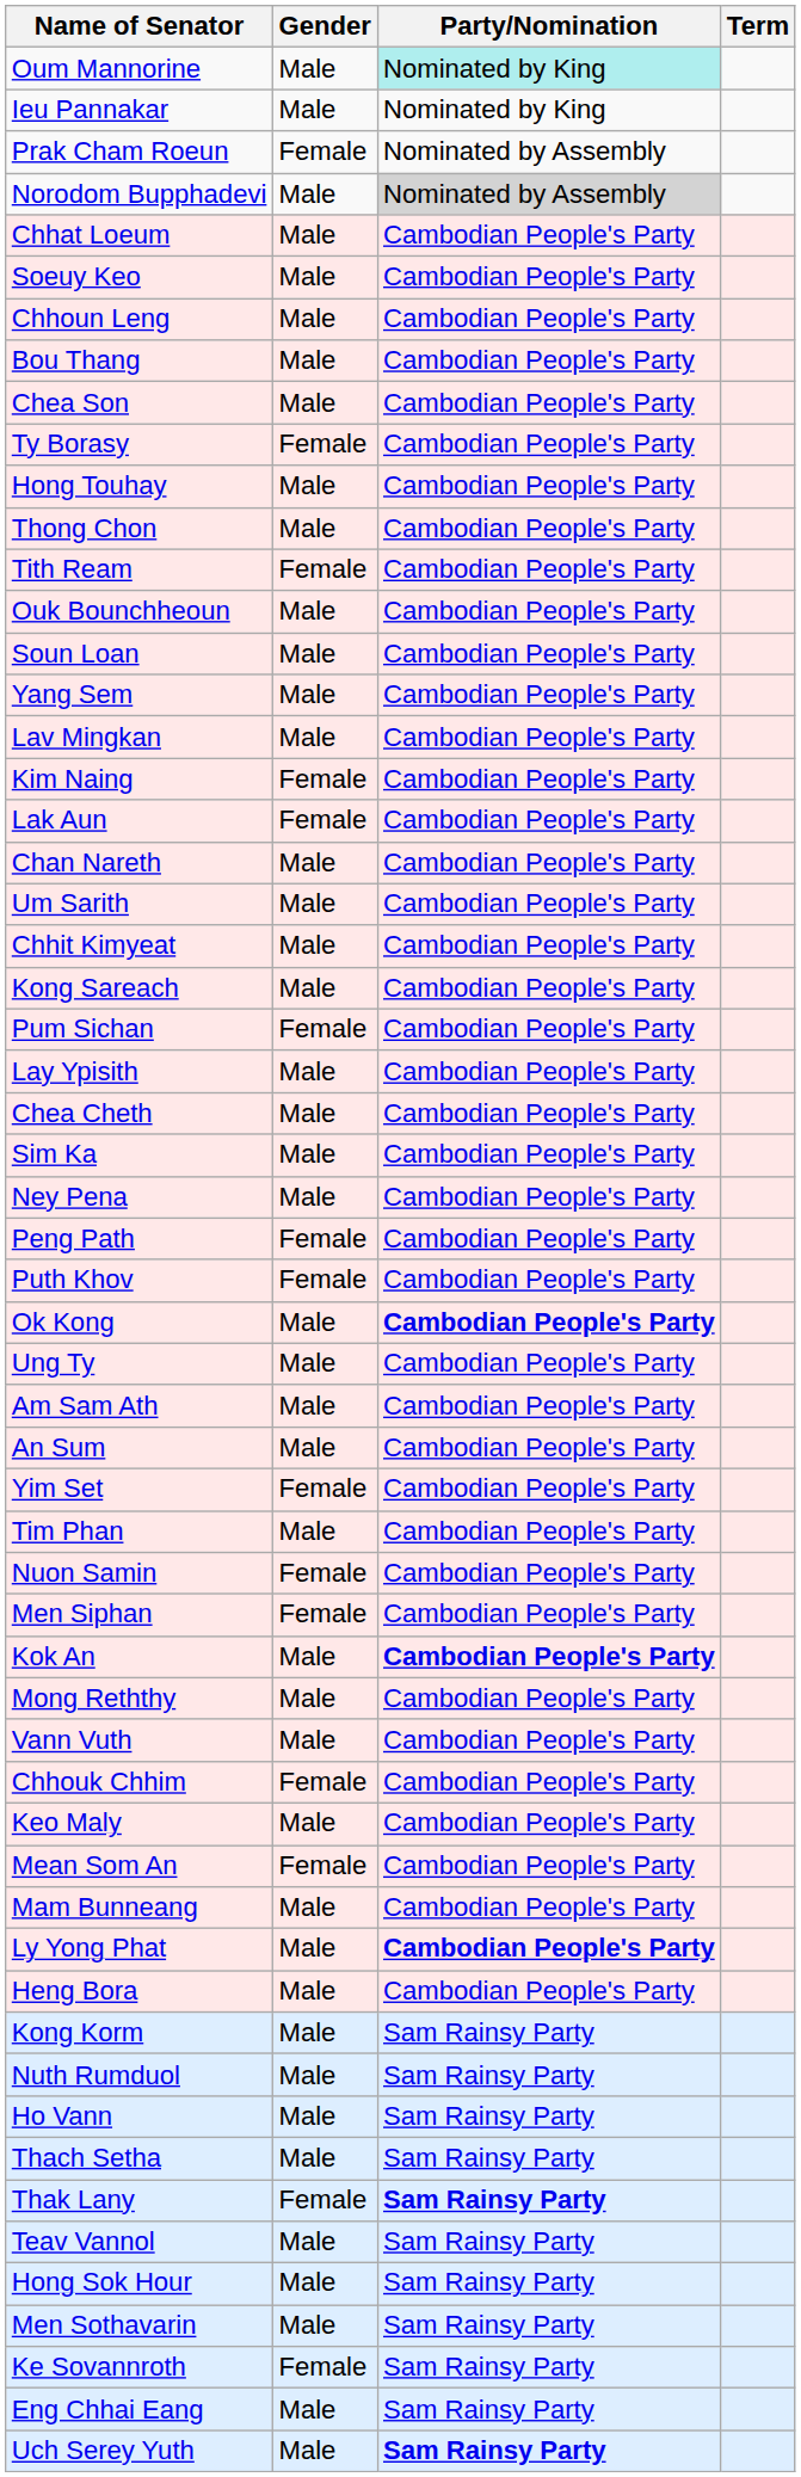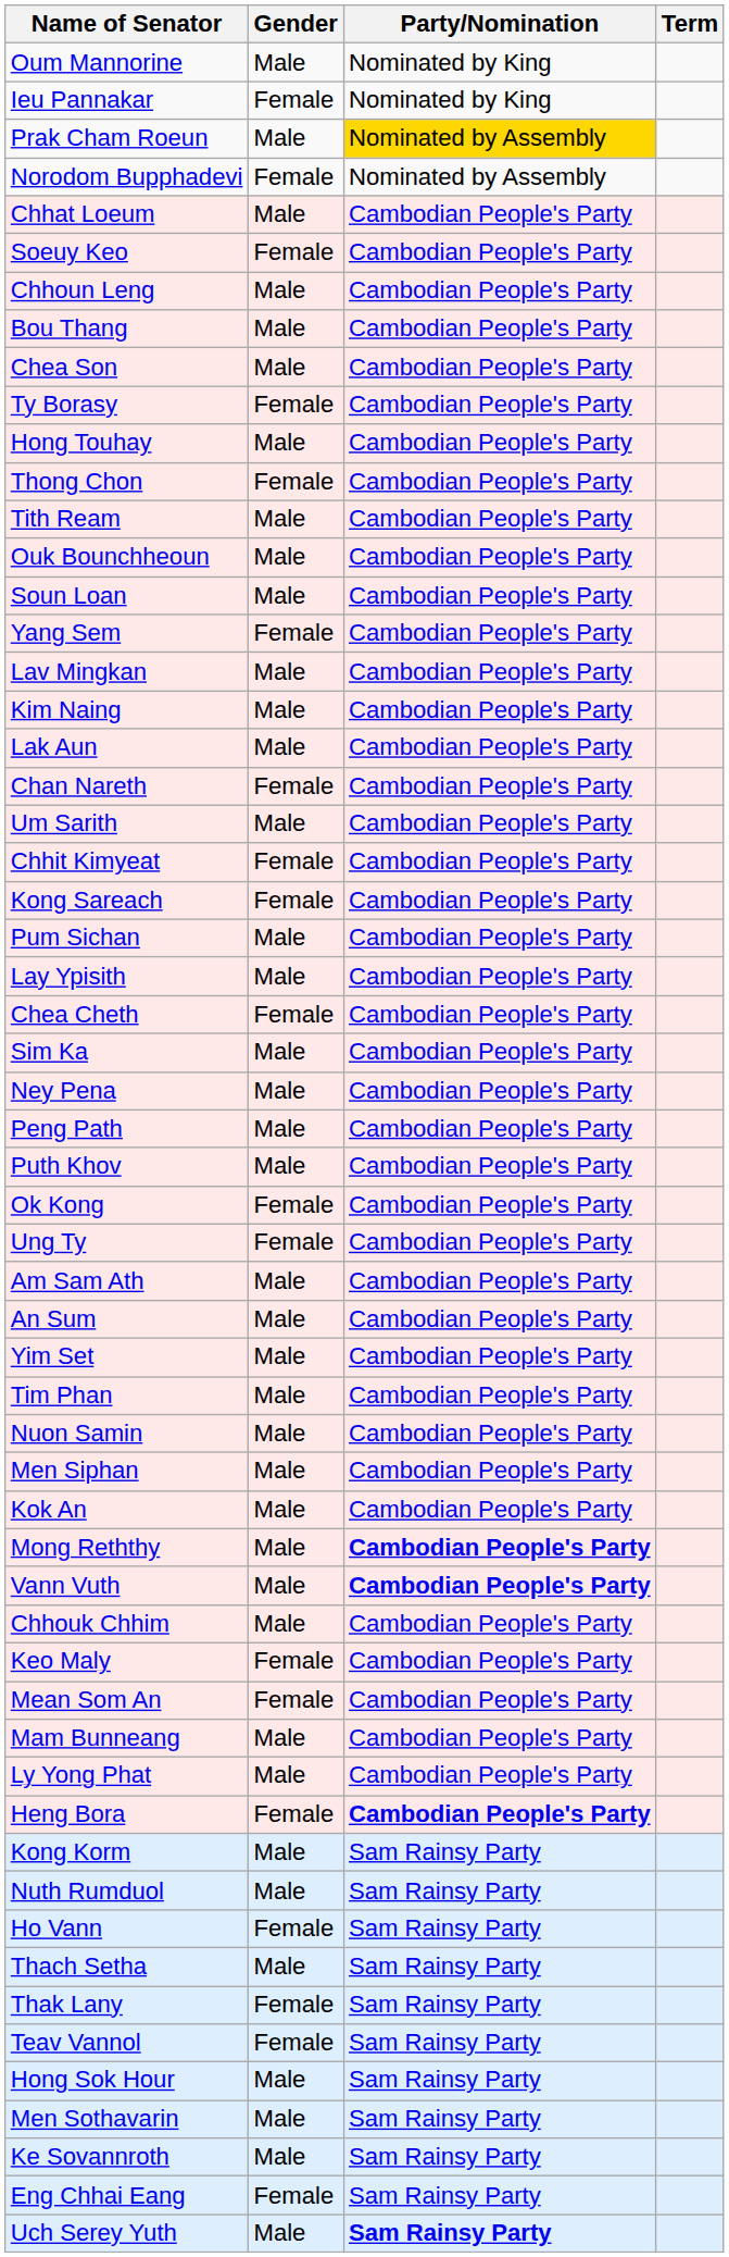Oum Mannorine | Party/Nomination: paleturquoise background -> no background
Ieu Pannakar | Gender: Male -> Female
Prak Cham Roeun | Gender: Female -> Male
Prak Cham Roeun | Party/Nomination: no background -> gold background
Norodom Bupphadevi | Gender: Male -> Female
Norodom Bupphadevi | Party/Nomination: lightgrey background -> no background
Soeuy Keo | Gender: Male -> Female
Thong Chon | Gender: Male -> Female
Tith Ream | Gender: Female -> Male
Yang Sem | Gender: Male -> Female
Kim Naing | Gender: Female -> Male
Lak Aun | Gender: Female -> Male
Chan Nareth | Gender: Male -> Female
Chhit Kimyeat | Gender: Male -> Female
Kong Sareach | Gender: Male -> Female
Pum Sichan | Gender: Female -> Male
Chea Cheth | Gender: Male -> Female
Peng Path | Gender: Female -> Male
Puth Khov | Gender: Female -> Male
Ok Kong | Gender: Male -> Female
Ok Kong | Party/Nomination: bold -> normal
Ung Ty | Gender: Male -> Female
Yim Set | Gender: Female -> Male
Nuon Samin | Gender: Female -> Male
Men Siphan | Gender: Female -> Male
Kok An | Party/Nomination: bold -> normal
Mong Reththy | Party/Nomination: normal -> bold
Vann Vuth | Party/Nomination: normal -> bold
Chhouk Chhim | Gender: Female -> Male
Keo Maly | Gender: Male -> Female
Ly Yong Phat | Party/Nomination: bold -> normal
Heng Bora | Gender: Male -> Female
Heng Bora | Party/Nomination: normal -> bold
Ho Vann | Gender: Male -> Female
Thak Lany | Party/Nomination: bold -> normal
Teav Vannol | Gender: Male -> Female
Ke Sovannroth | Gender: Female -> Male
Eng Chhai Eang | Gender: Male -> Female
